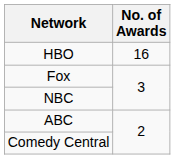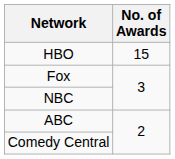HBO | No. of Awards: 16 -> 15
